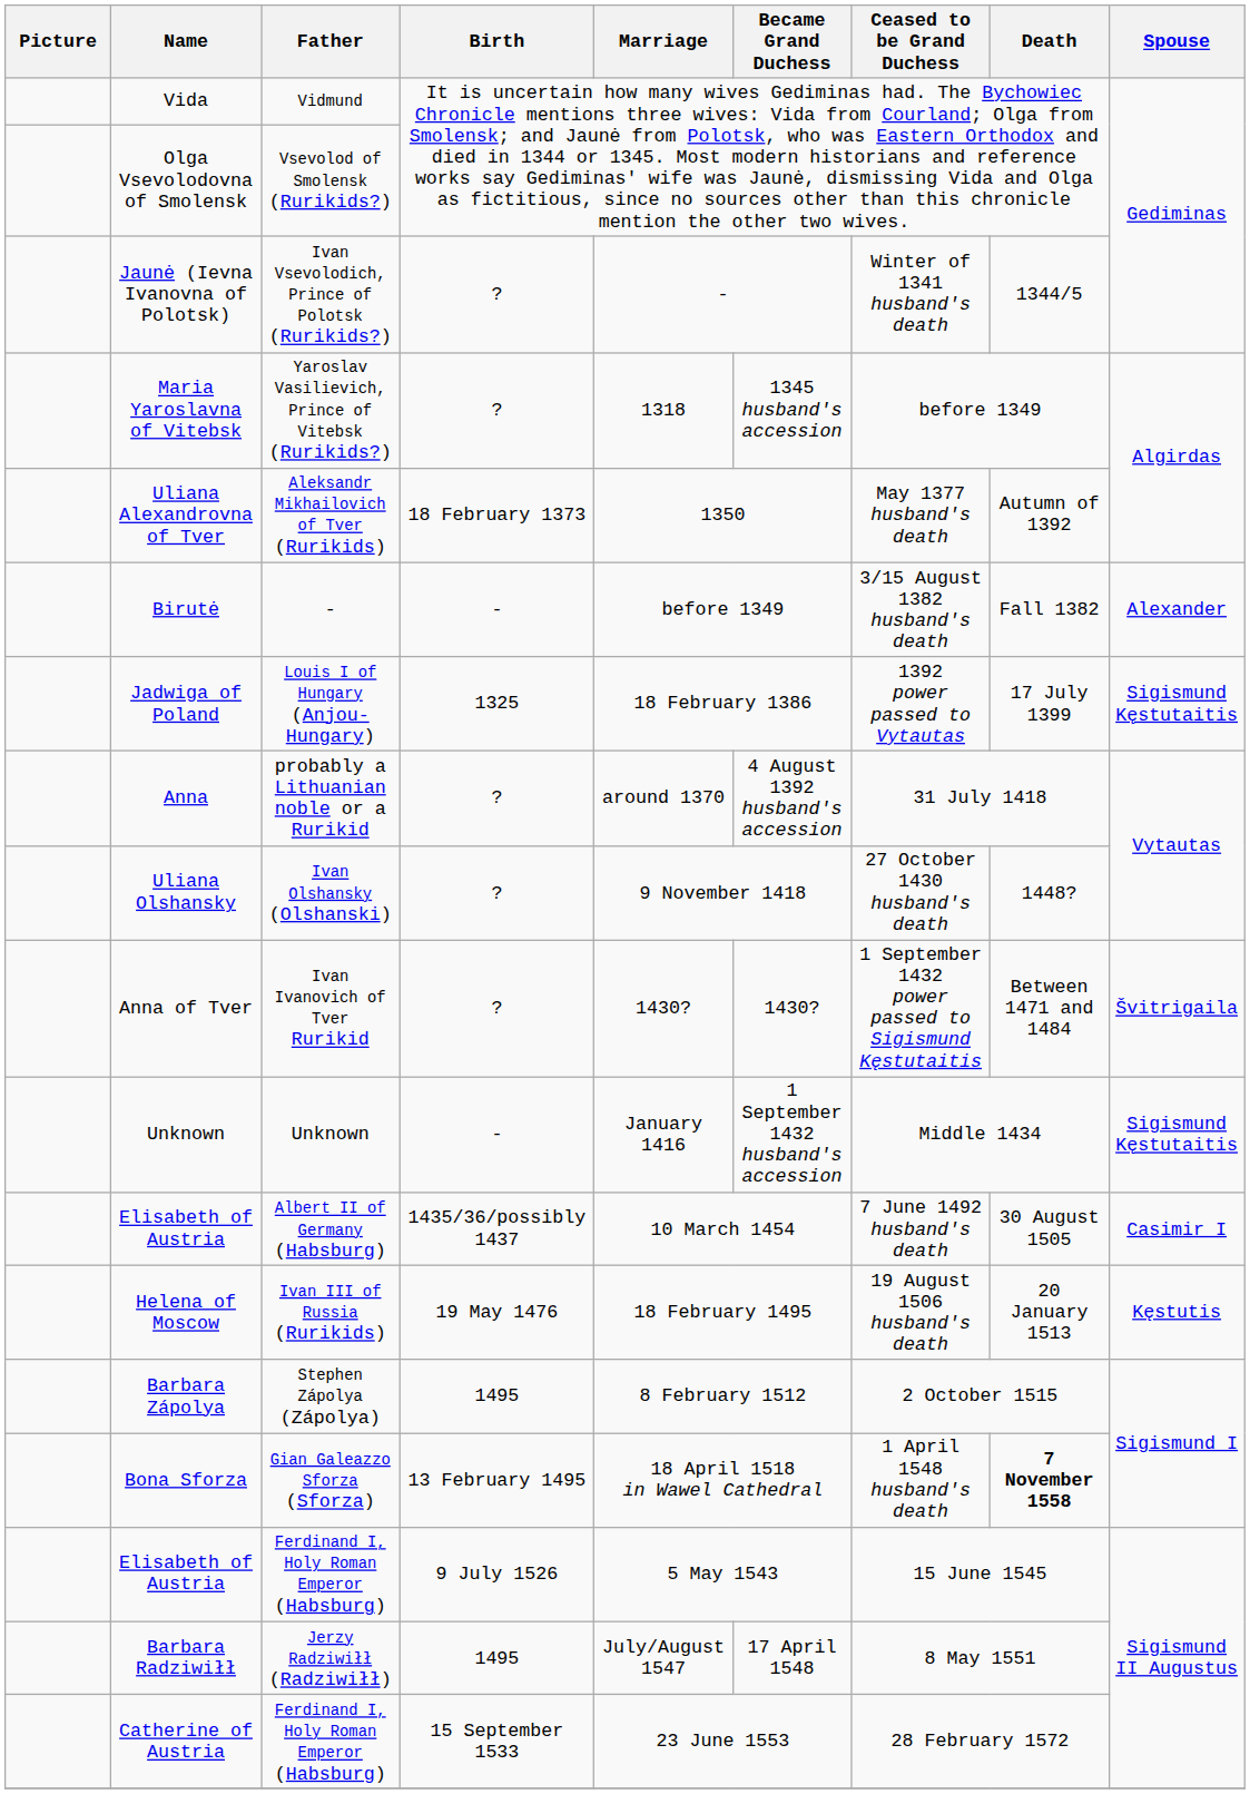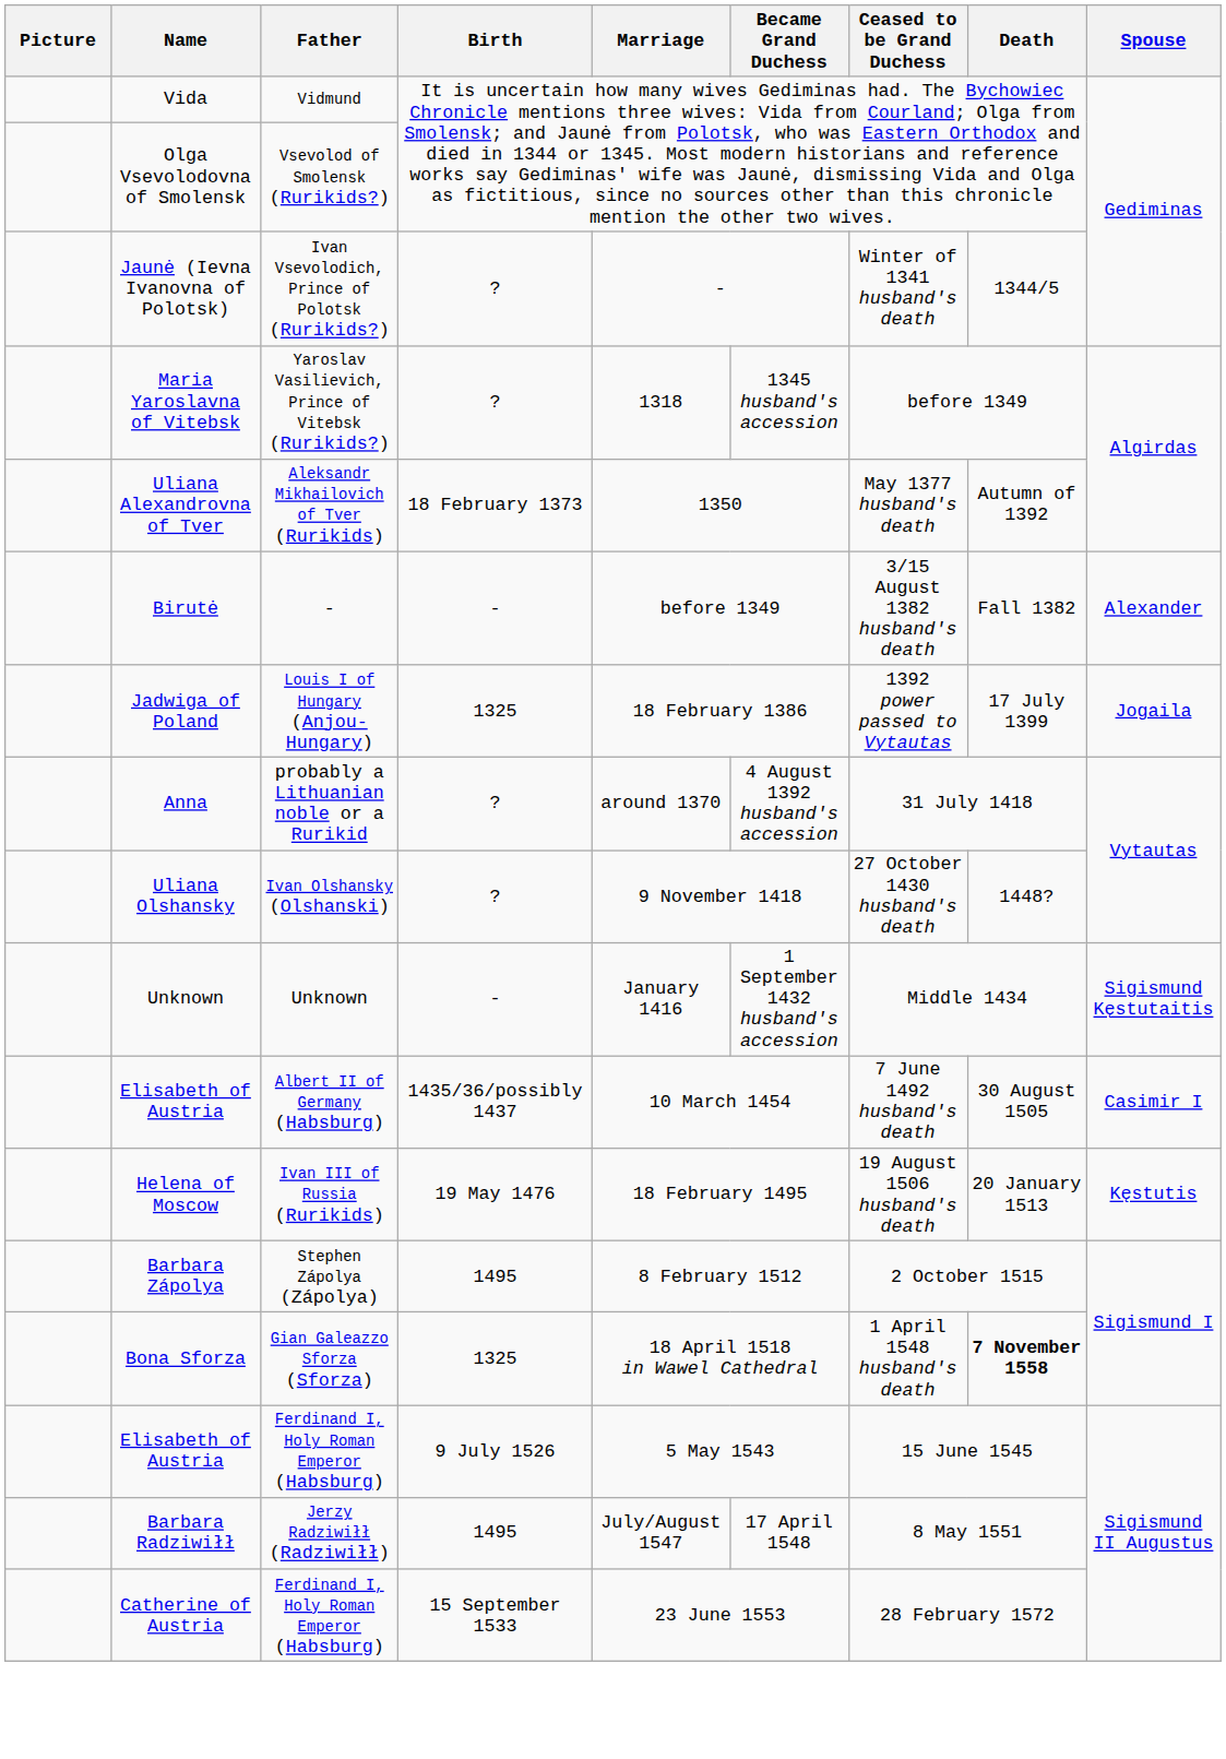Jadwiga of Poland | Spouse: Sigismund Kęstutaitis -> Jogaila
- row: Anna of Tver | Ivan Ivanovich of Tver Rurikid | ? | 1430? | 1430? | 1 September 1432 power passed to Sigismund Kęstutaitis | Between 1471 and 1484 | Švitrigaila
Bona Sforza | Birth: 13 February 1495 -> 1325
